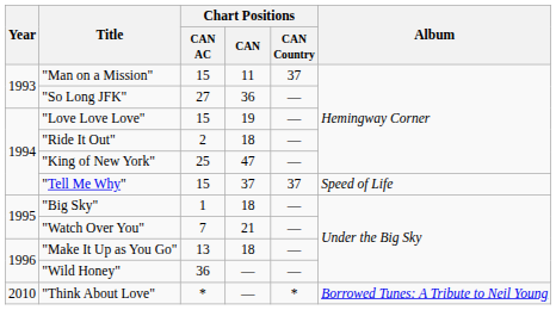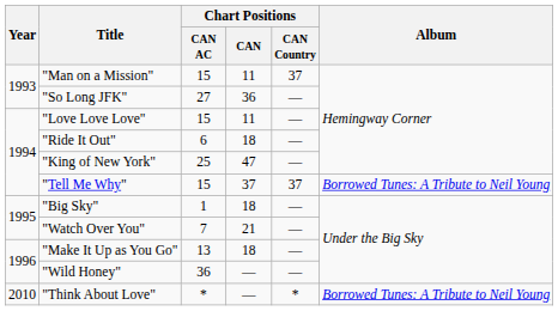"Love Love Love" | Chart Positions / CAN: 19 -> 11
"Ride It Out" | Chart Positions / CAN AC: 2 -> 6
"Tell Me Why" | Album: Speed of Life -> Borrowed Tunes: A Tribute to Neil Young
